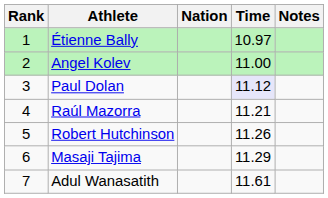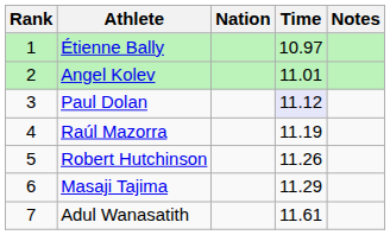Angel Kolev | Time: 11.00 -> 11.01
Raúl Mazorra | Time: 11.21 -> 11.19
